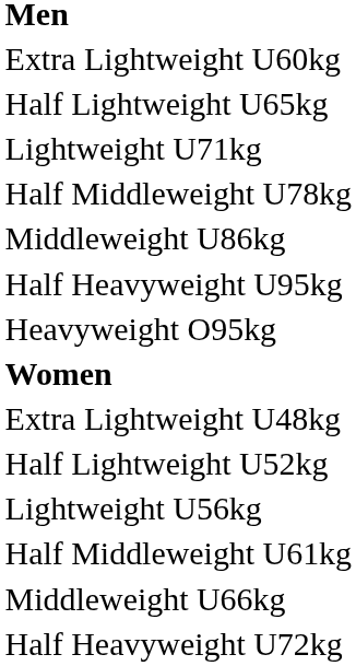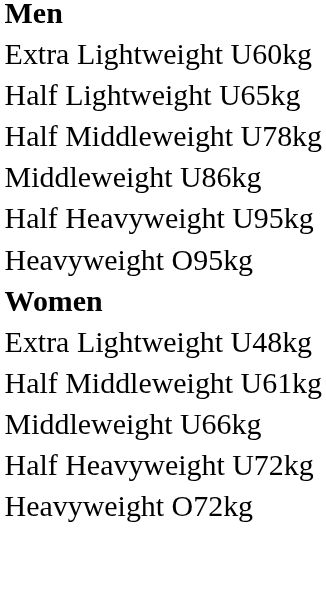- row: Lightweight U71kg
- row: Half Lightweight U52kg
- row: Lightweight U56kg
+ row: Heavyweight O72kg
